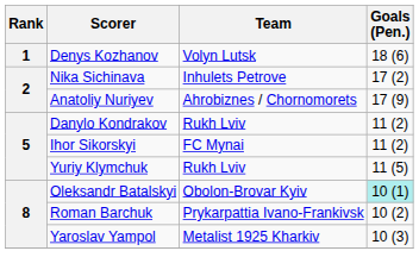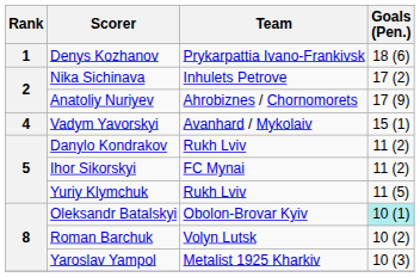Denys Kozhanov | Team: Volyn Lutsk -> Prykarpattia Ivano-Frankivsk
+ row: 4 | Vadym Yavorskyi | Avanhard / Mykolaiv | 15 (1)
Roman Barchuk | Team: Prykarpattia Ivano-Frankivsk -> Volyn Lutsk
